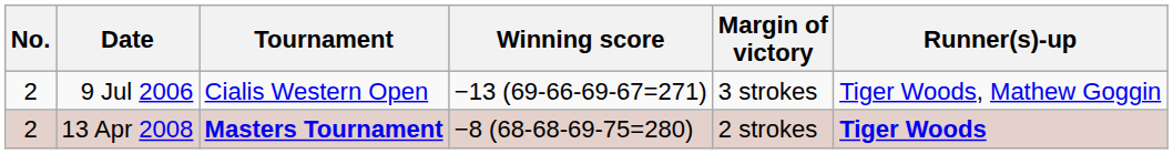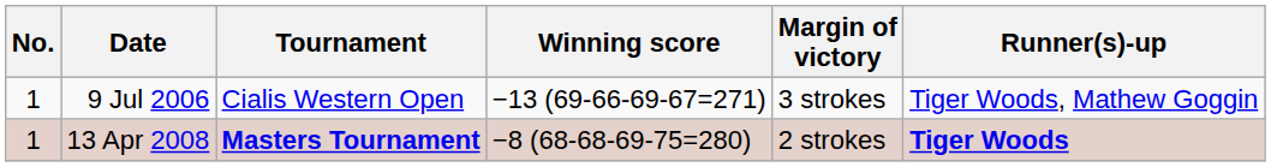9 Jul 2006 | No.: 2 -> 1
13 Apr 2008 | No.: 2 -> 1
